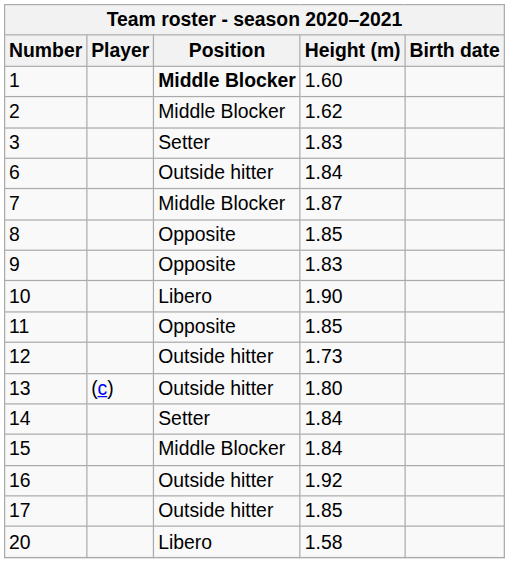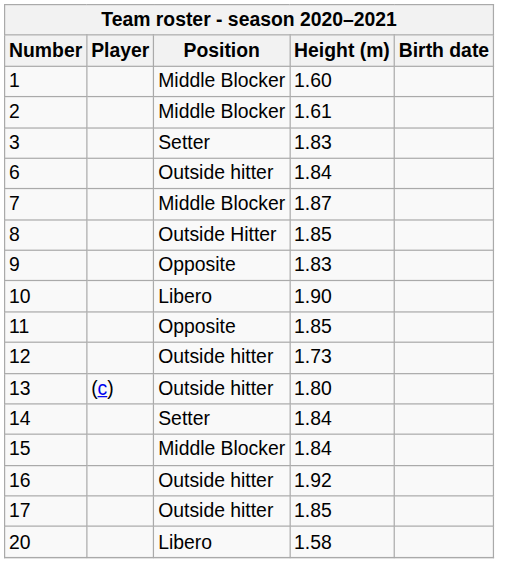1 | Position: bold -> normal
2 | Height (m): 1.62 -> 1.61
8 | Position: Opposite -> Outside Hitter
